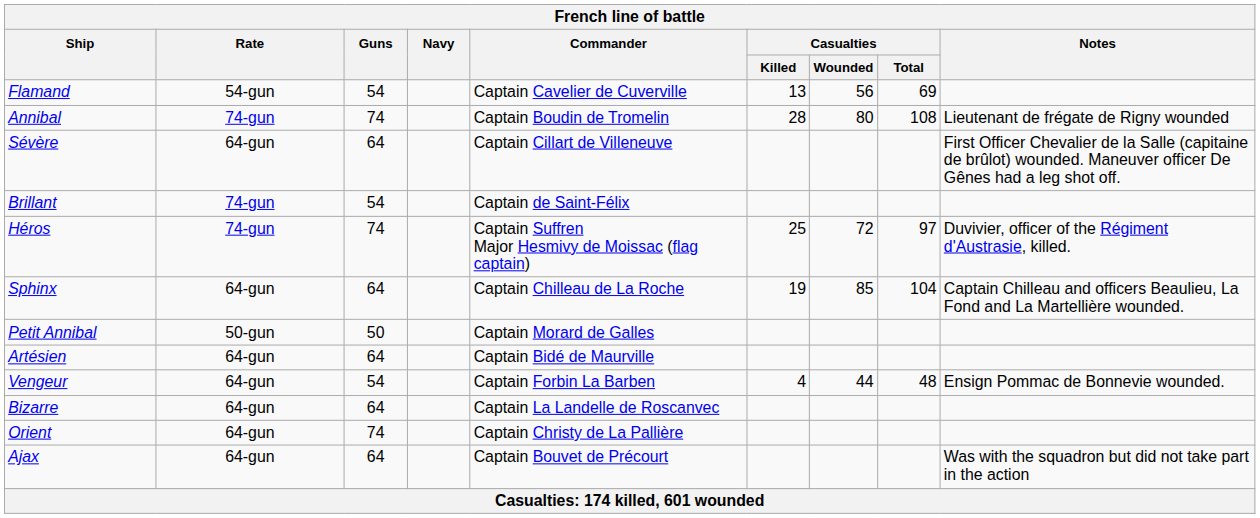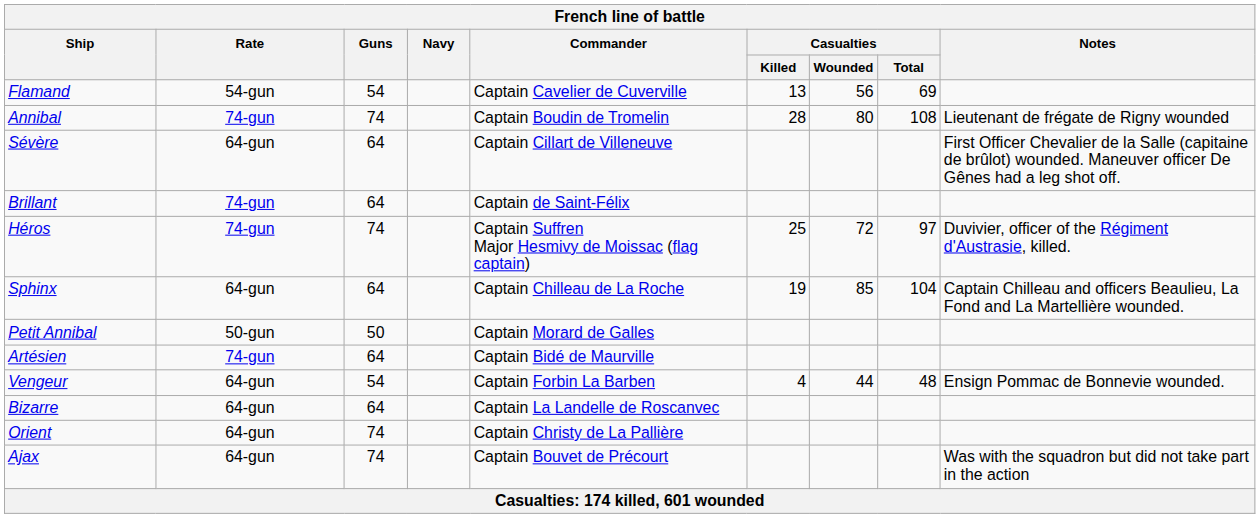Brillant | Guns: 54 -> 64
Artésien | Rate: 64-gun -> 74-gun
Ajax | Guns: 64 -> 74
